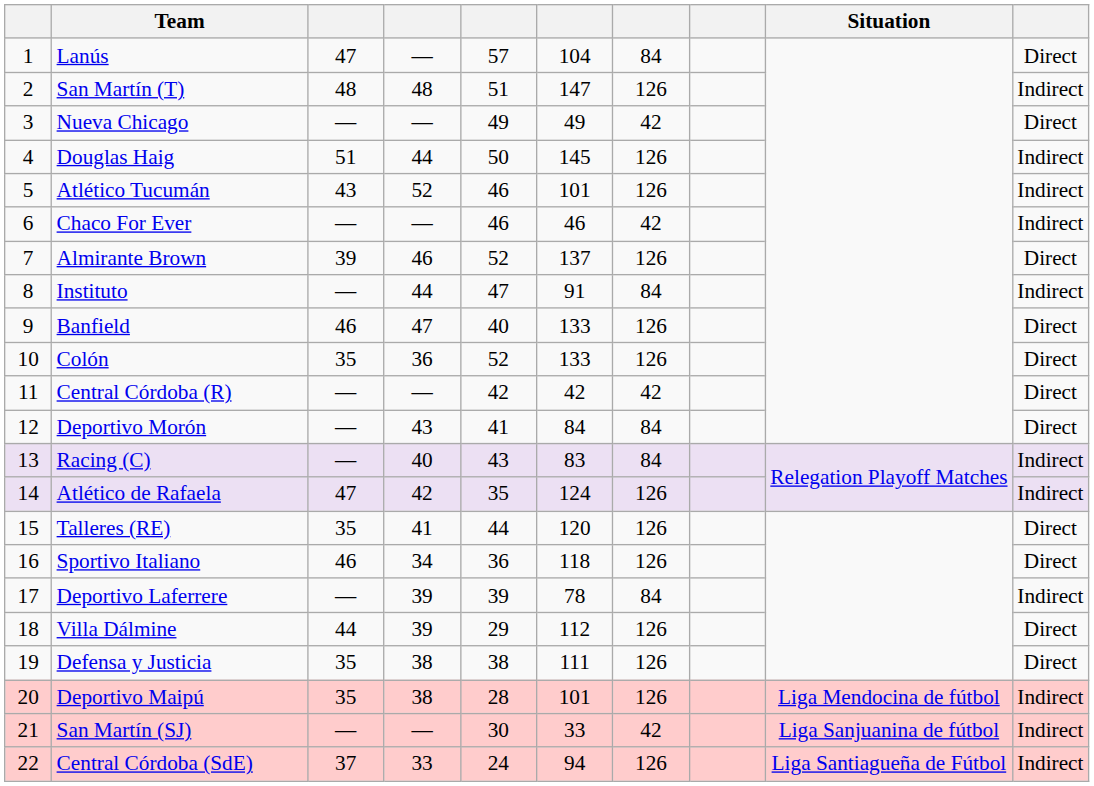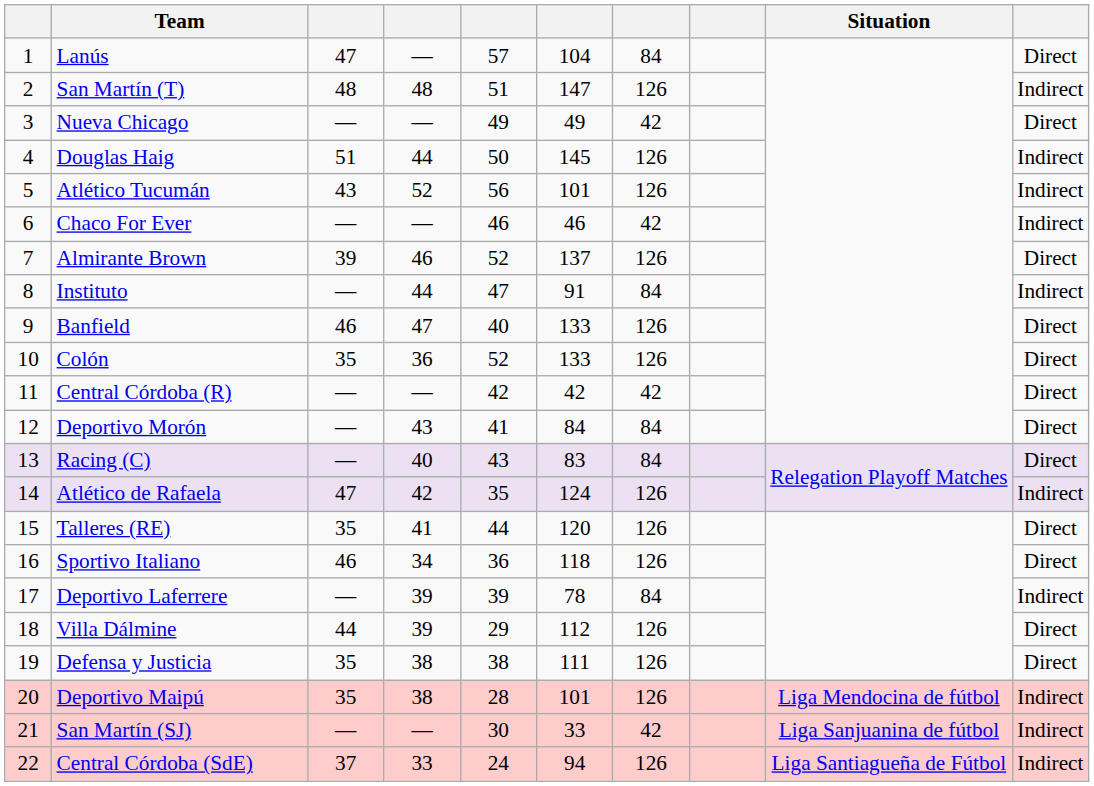Atlético Tucumán | column 5: 46 -> 56
Racing (C) | column 10: Indirect -> Direct
